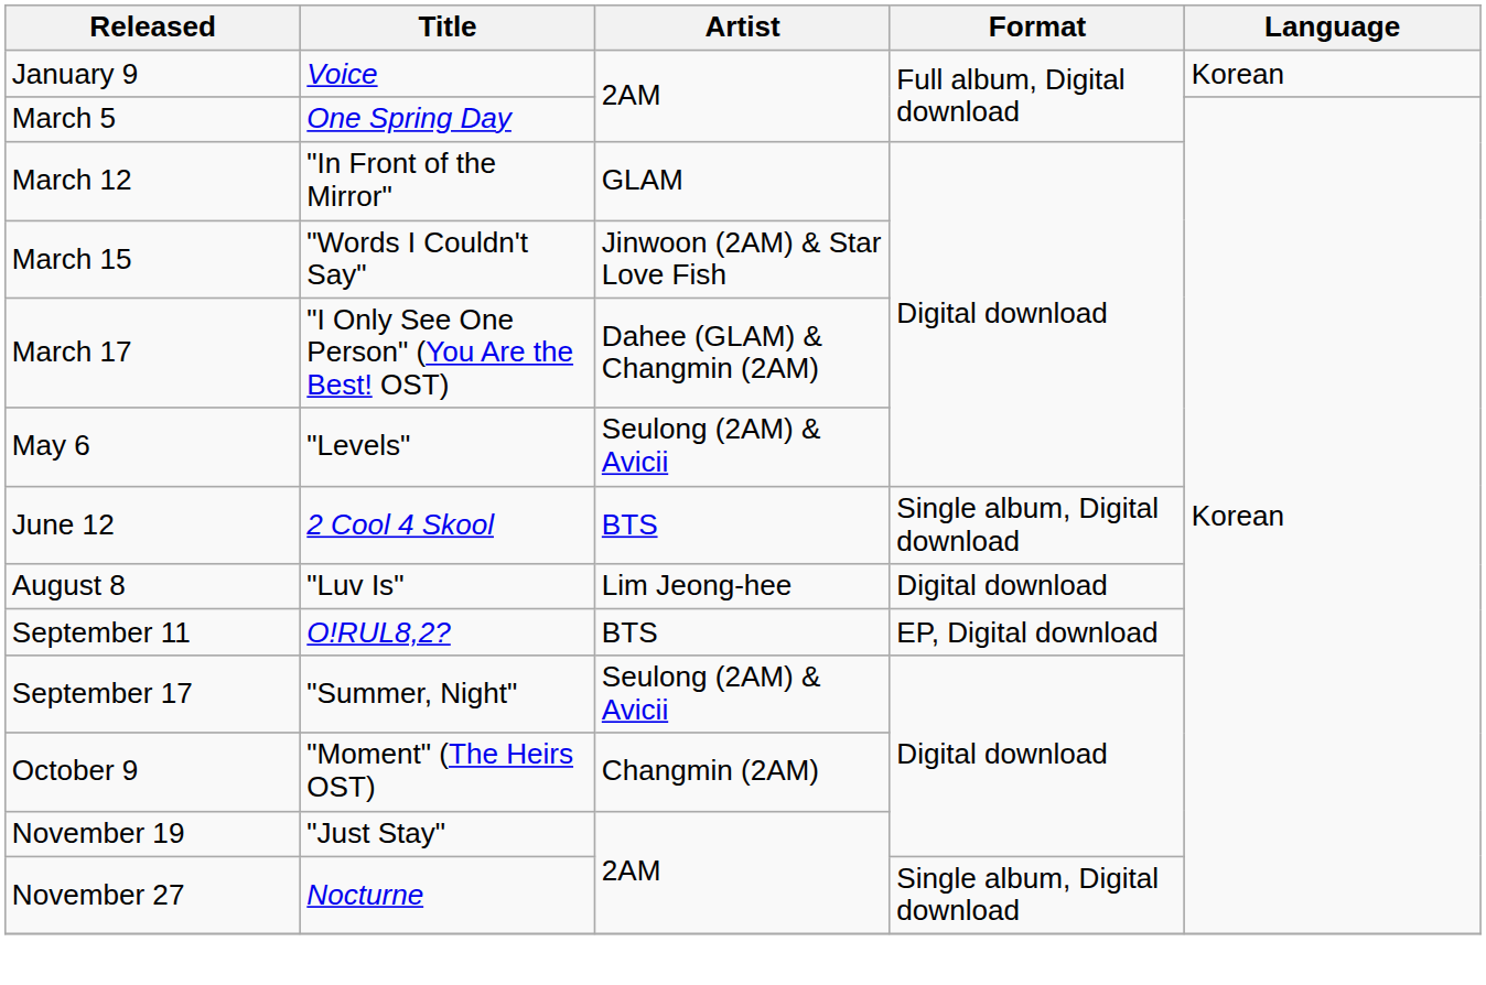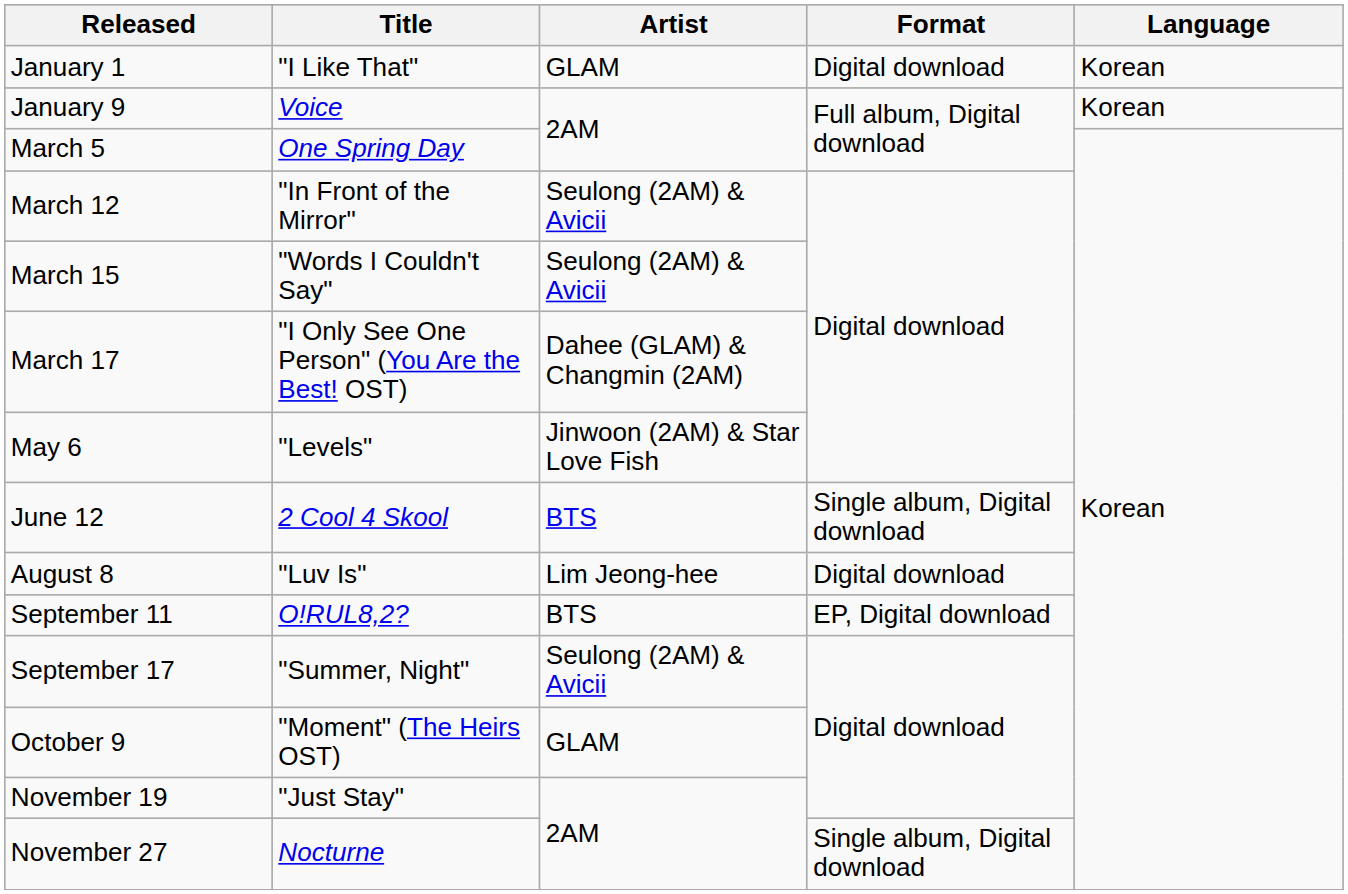+ row: January 1 | "I Like That" | GLAM | Digital download | Korean
March 12 | Artist: GLAM -> Seulong (2AM) & Avicii
March 15 | Artist: Jinwoon (2AM) & Star Love Fish -> Seulong (2AM) & Avicii
May 6 | Artist: Seulong (2AM) & Avicii -> Jinwoon (2AM) & Star Love Fish
October 9 | Artist: Changmin (2AM) -> GLAM
